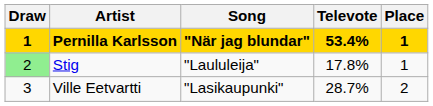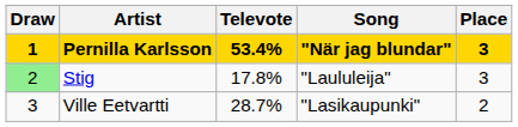columns swapped: Song <-> Televote
Pernilla Karlsson | Place: 1 -> 3
Stig | Place: 1 -> 3
